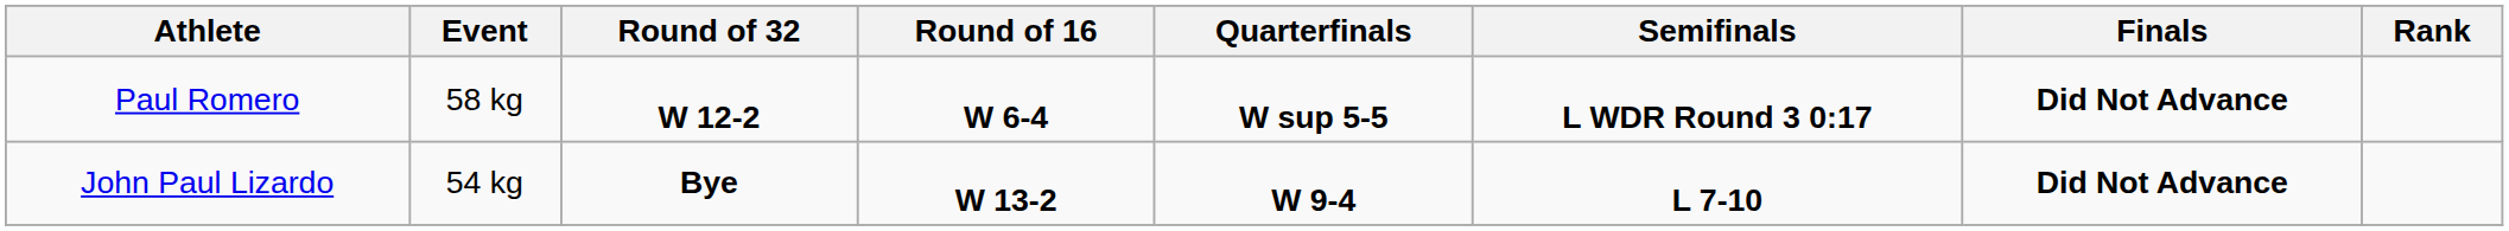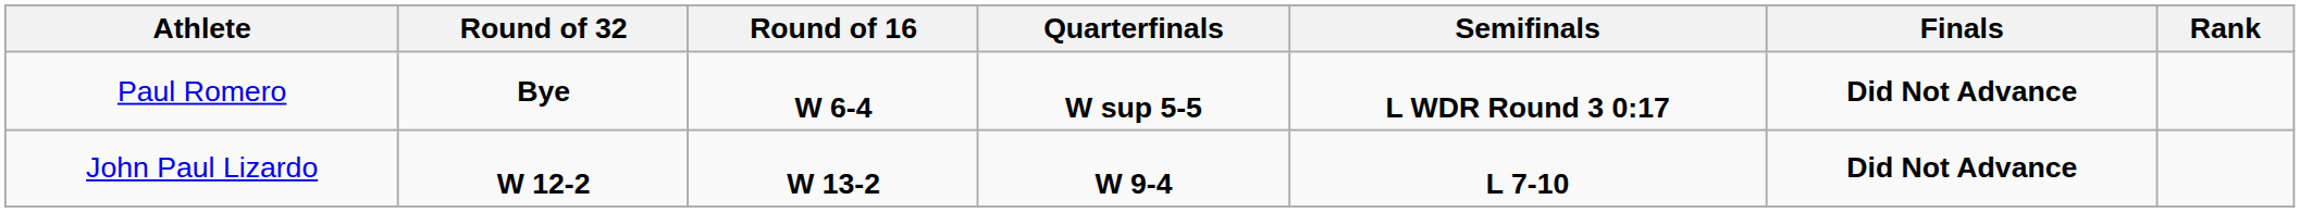- column: Event | 58 kg | 54 kg
Paul Romero | Round of 32: W 12-2 -> Bye
John Paul Lizardo | Round of 32: Bye -> W 12-2
